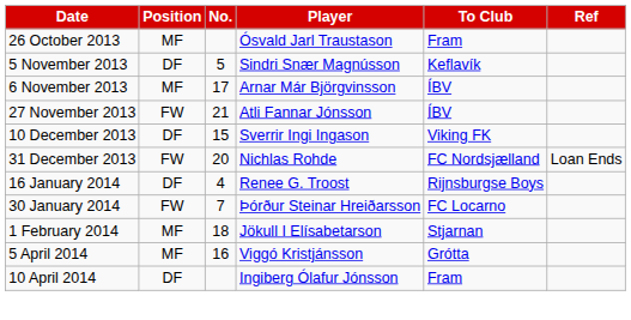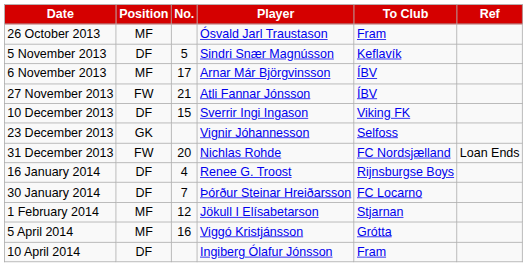+ row: 23 December 2013 | GK | Vignir Jóhannesson | Selfoss
30 January 2014 | Position: FW -> DF
1 February 2014 | No.: 18 -> 12
